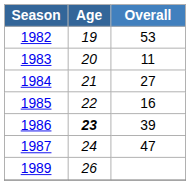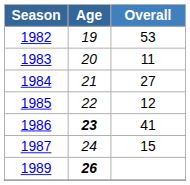1985 | Overall: 16 -> 12
1986 | Overall: 39 -> 41
1987 | Overall: 47 -> 15
1989 | Age: normal -> bold
